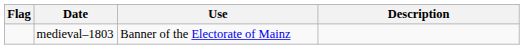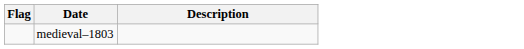- column: Use | Banner of the Electorate of Mainz
